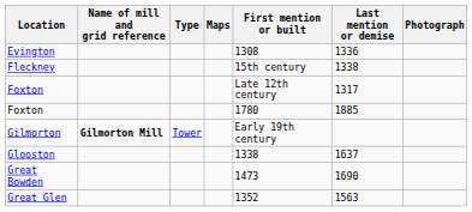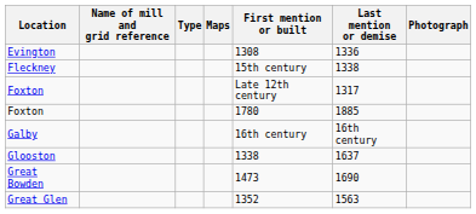+ row: Galby | 16th century | 16th century
- row: Gilmorton | Gilmorton Mill | Tower | Early 19th century
